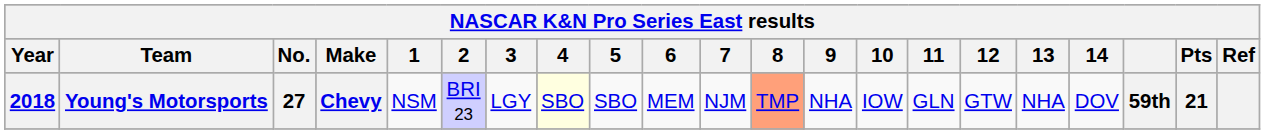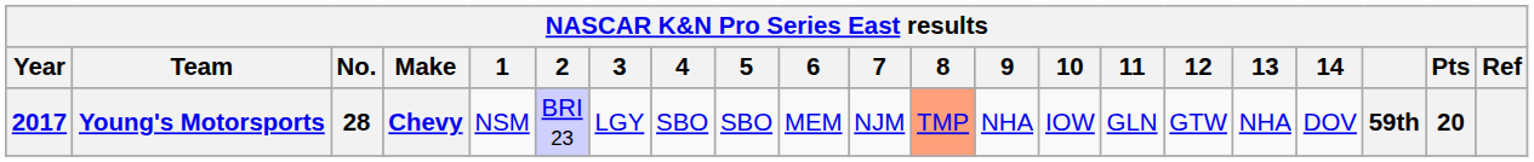Young's Motorsports | Year: 2018 -> 2017
Young's Motorsports | No.: 27 -> 28
Young's Motorsports | 4: lightyellow background -> no background
Young's Motorsports | Pts: 21 -> 20
